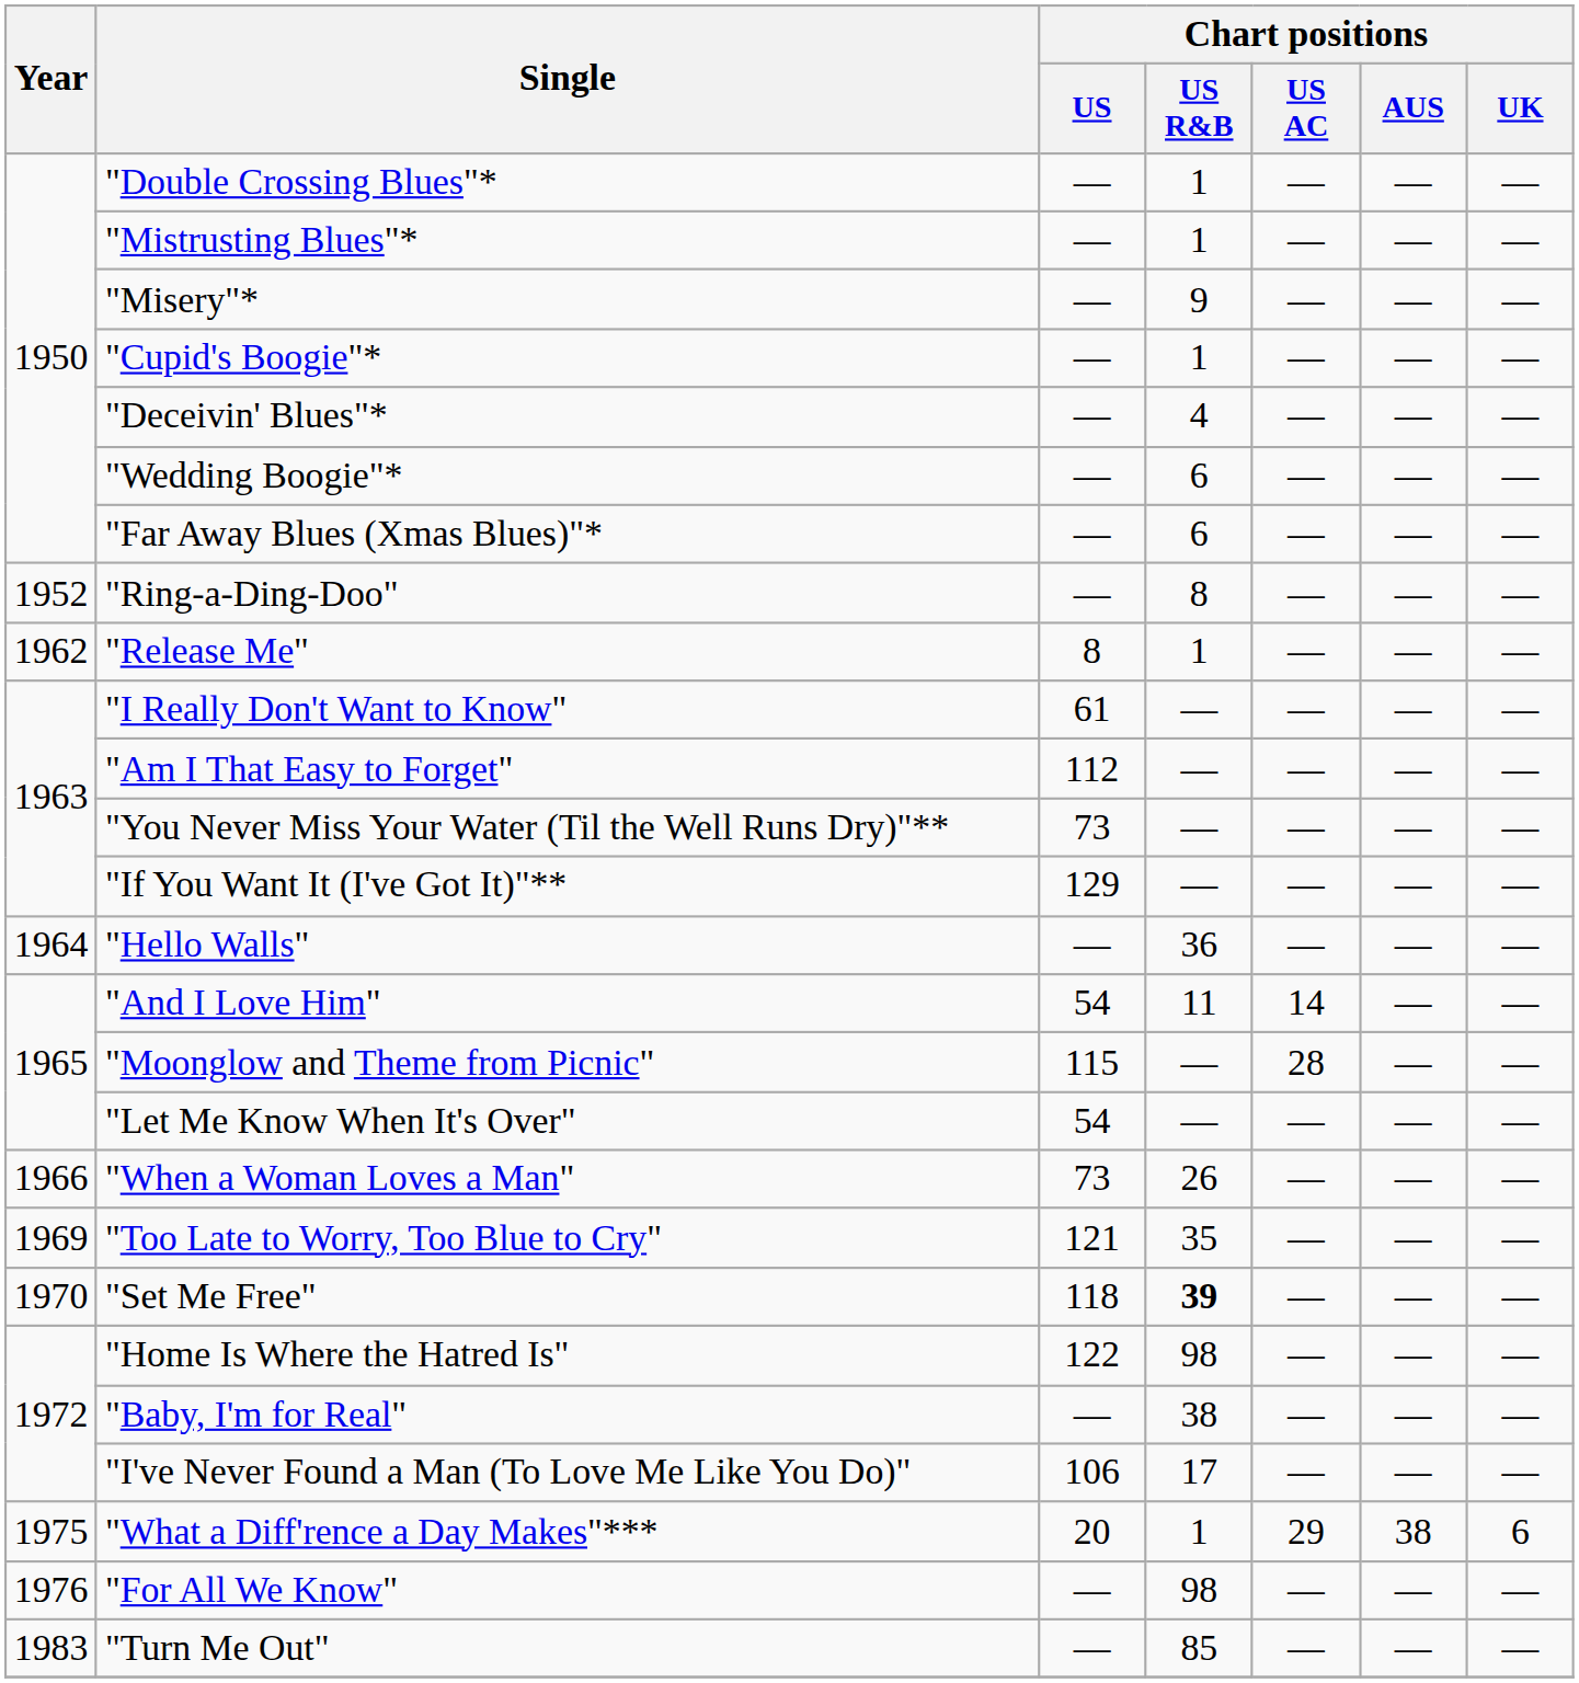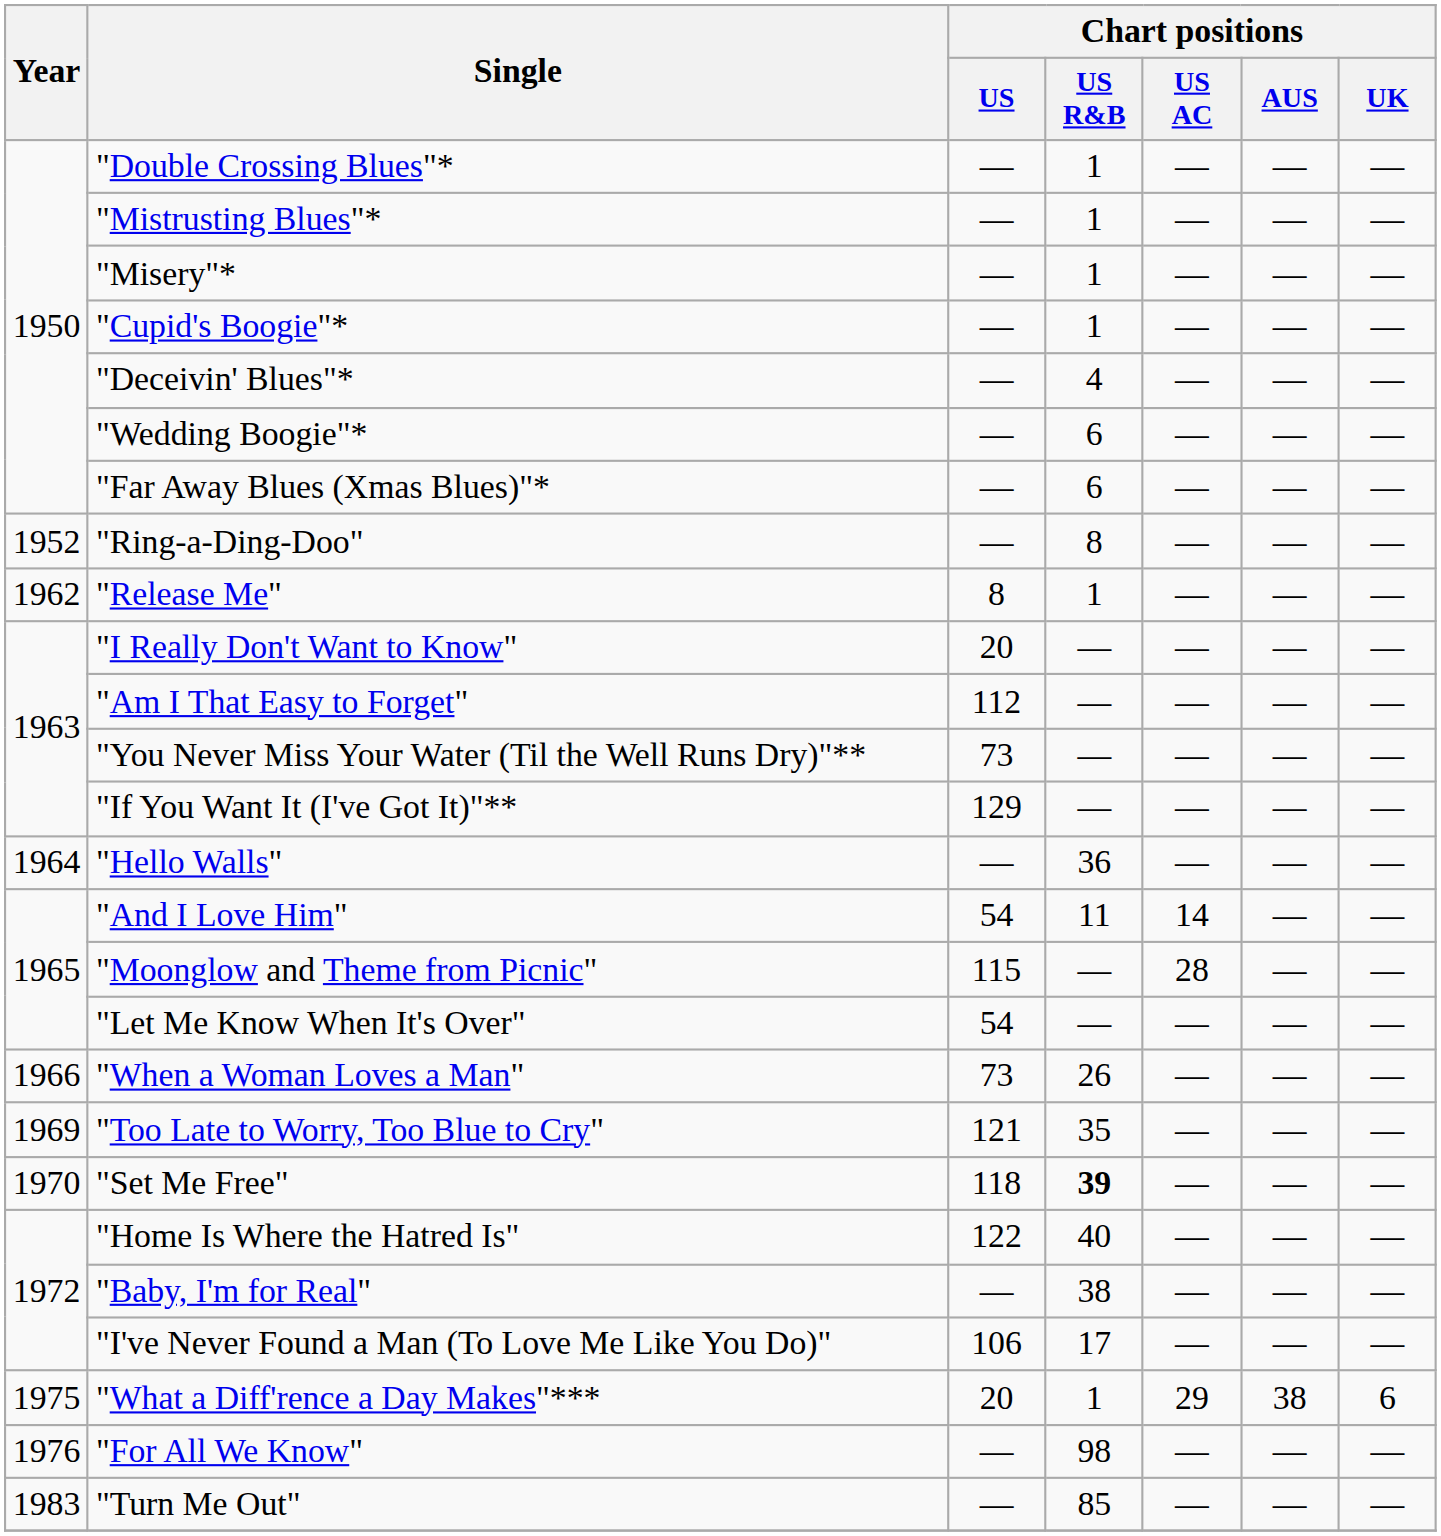"Misery"* | Chart positions / US R&B: 9 -> 1
"I Really Don't Want to Know" | Chart positions / US: 61 -> 20
"Home Is Where the Hatred Is" | Chart positions / US R&B: 98 -> 40
